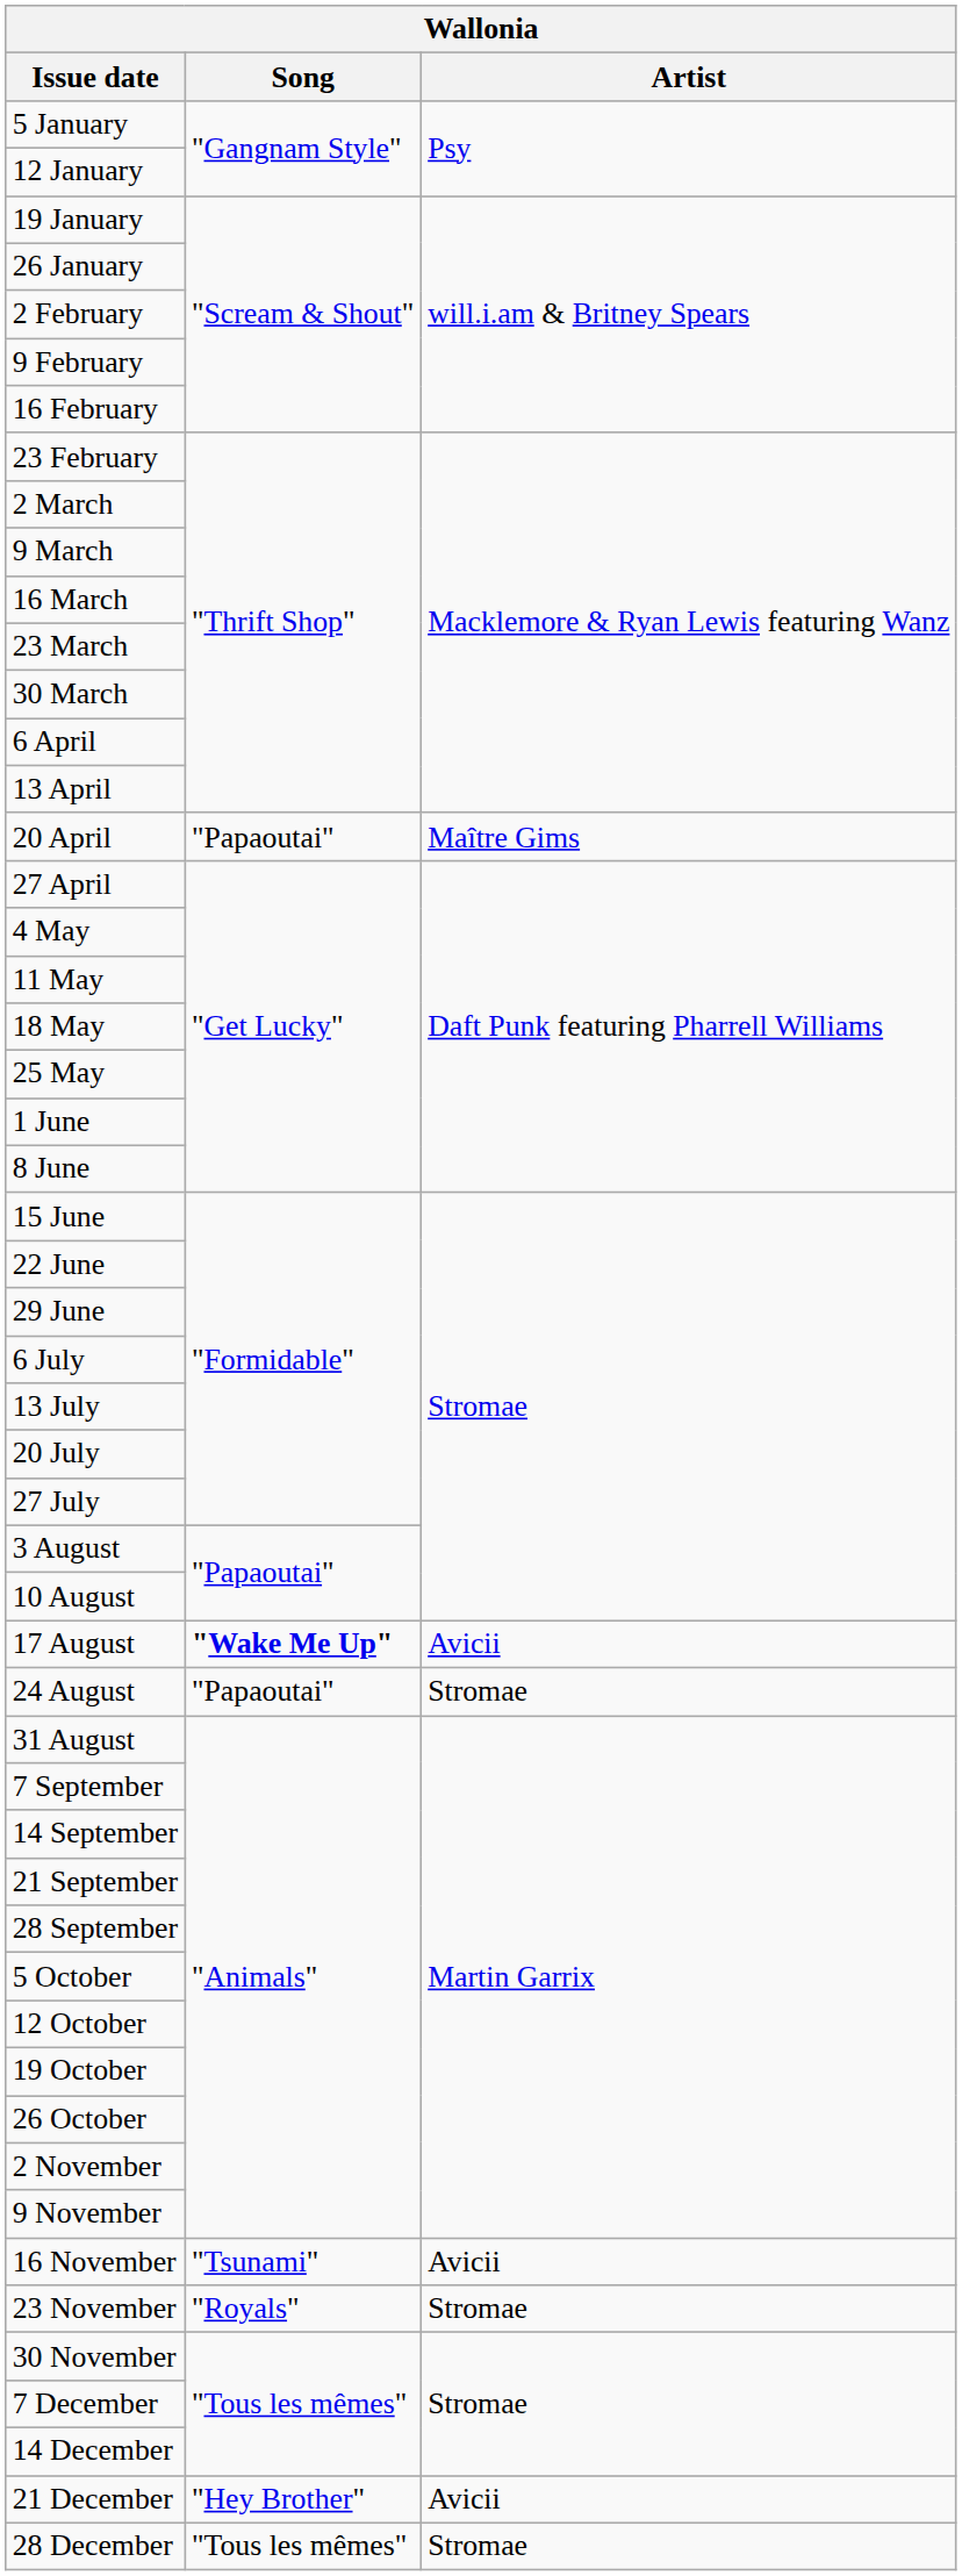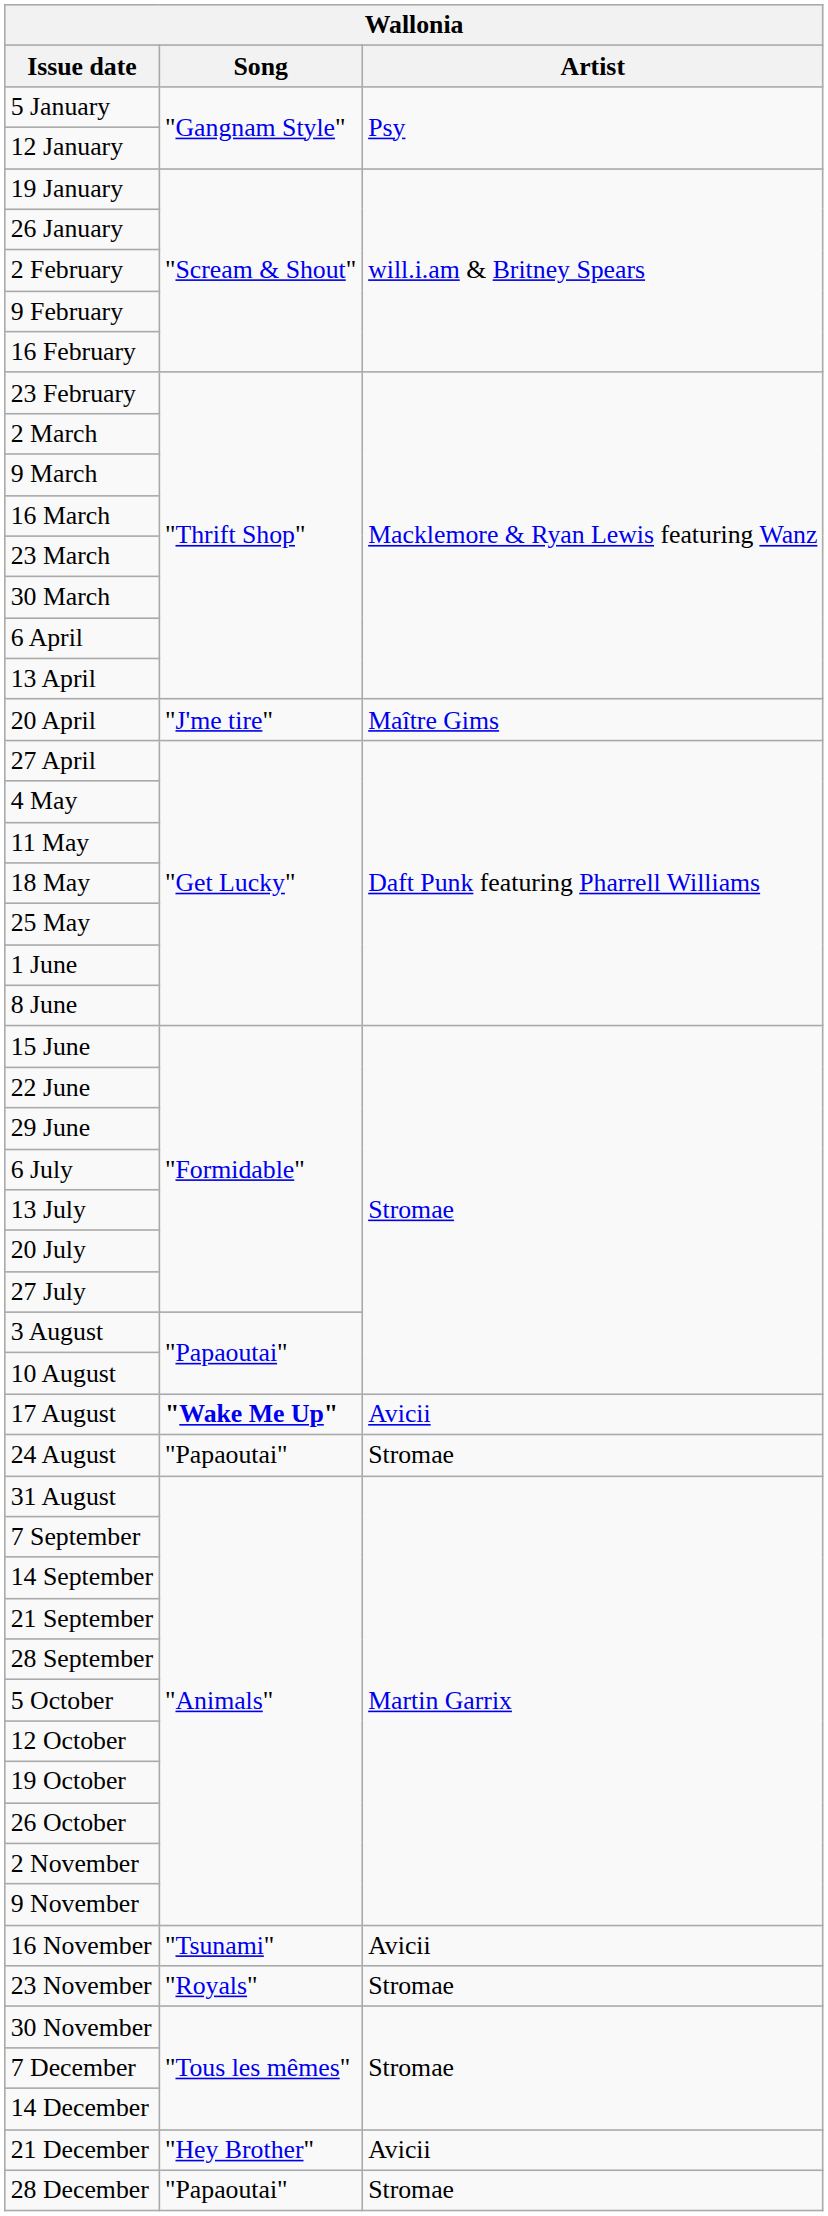20 April | Song: "Papaoutai" -> "J'me tire"
28 December | Song: "Tous les mêmes" -> "Papaoutai"
